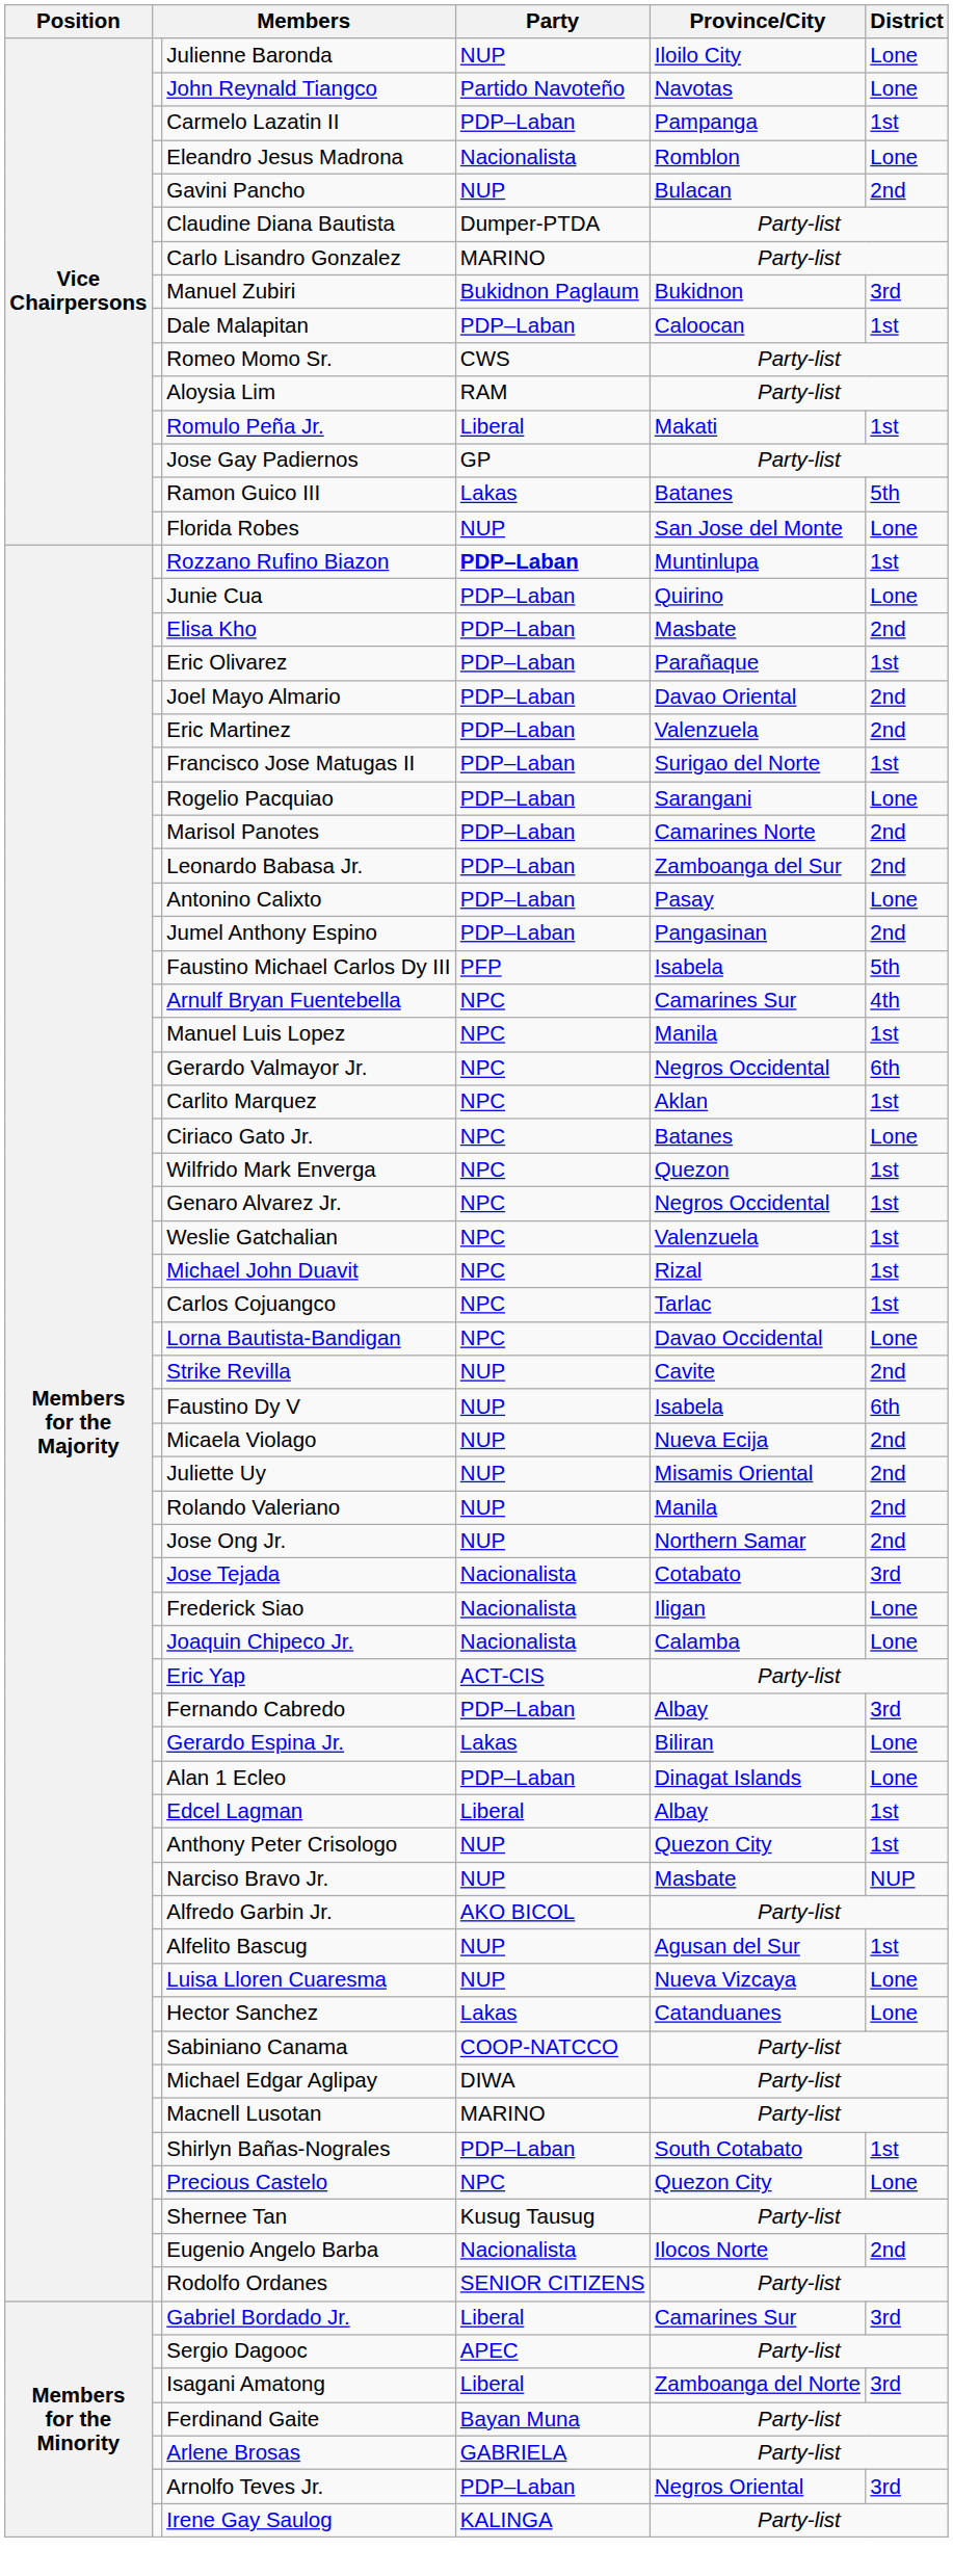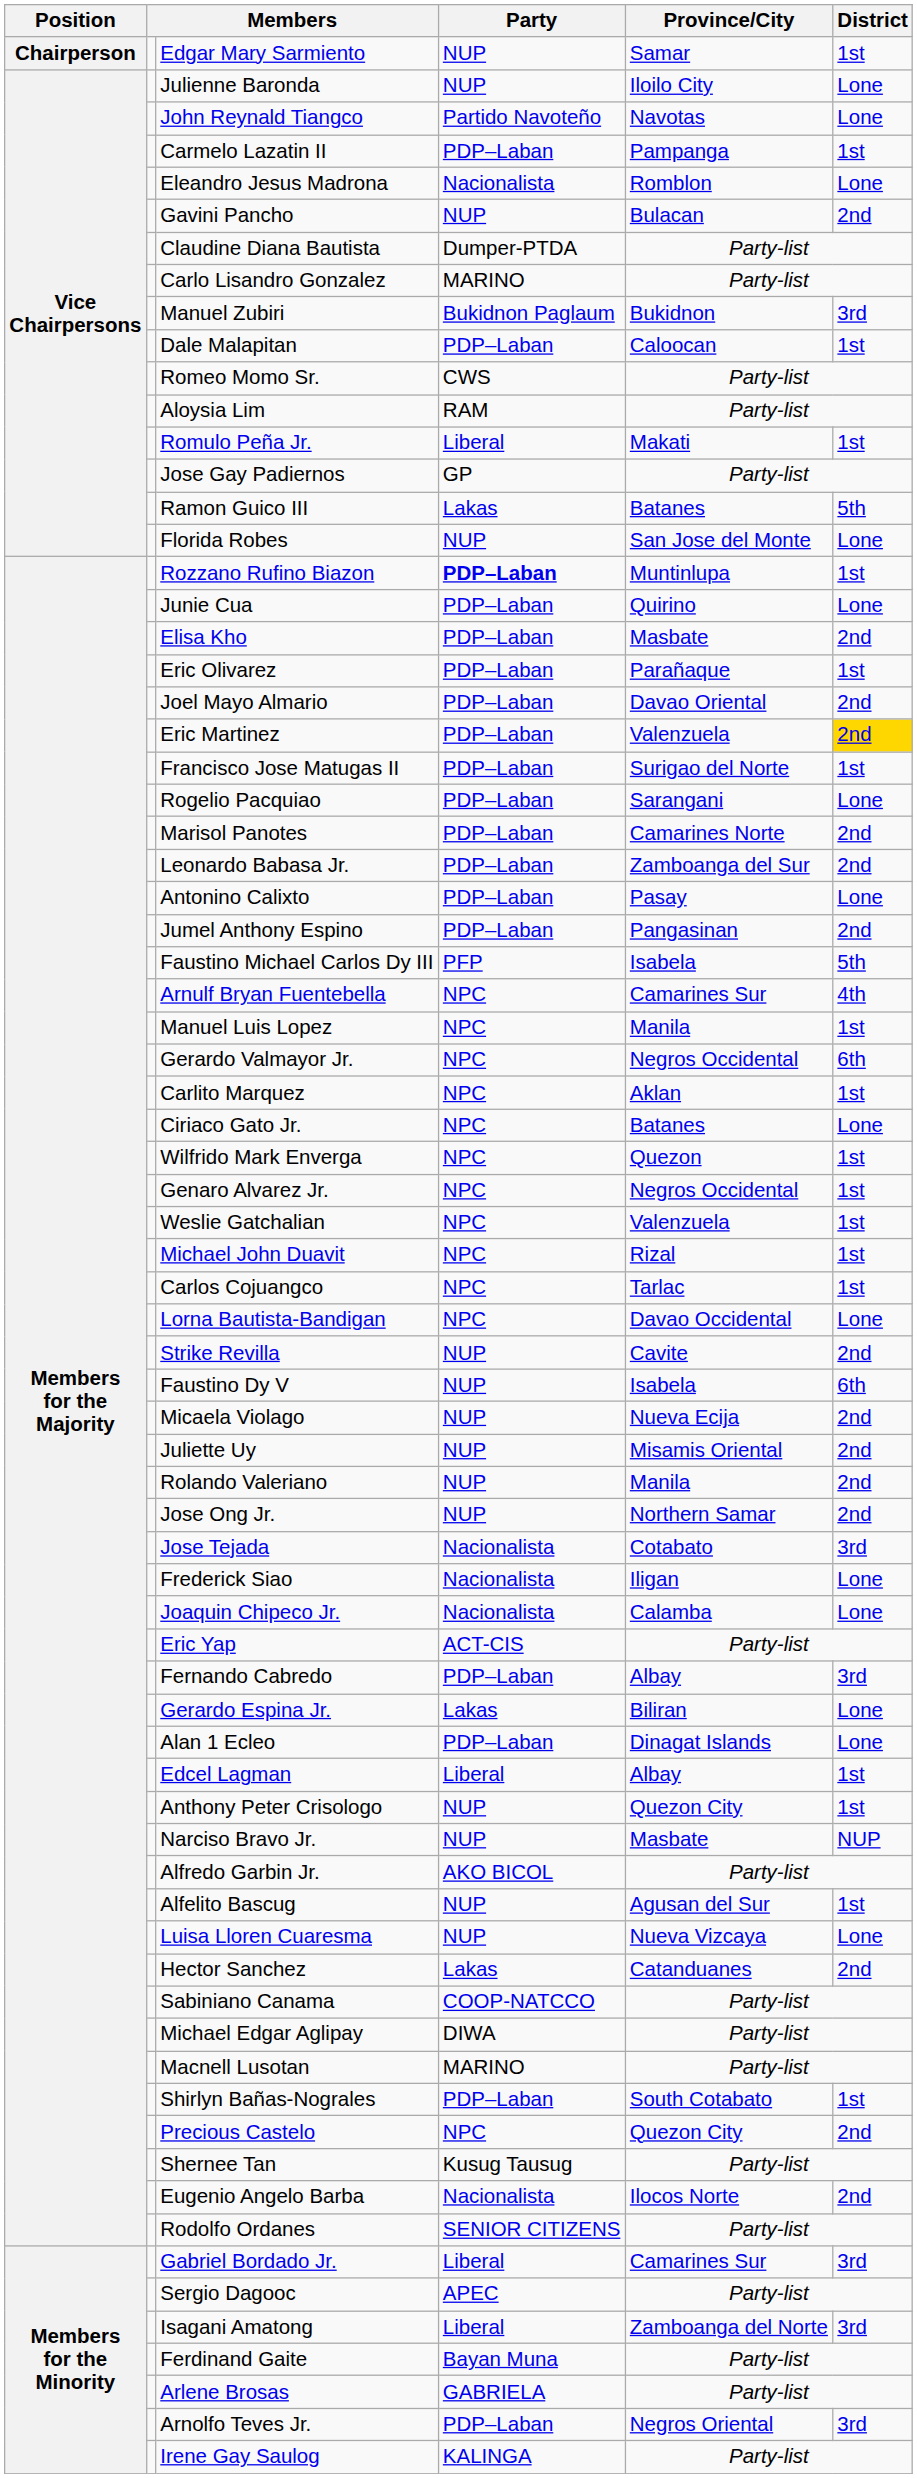+ row: Chairperson | Edgar Mary Sarmiento | NUP | Samar | 1st
Eric Martinez | District: no background -> gold background
Hector Sanchez | District: Lone -> 2nd
Precious Castelo | District: Lone -> 2nd
